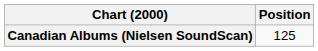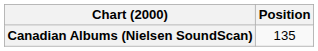Canadian Albums (Nielsen SoundScan) | Position: 125 -> 135
